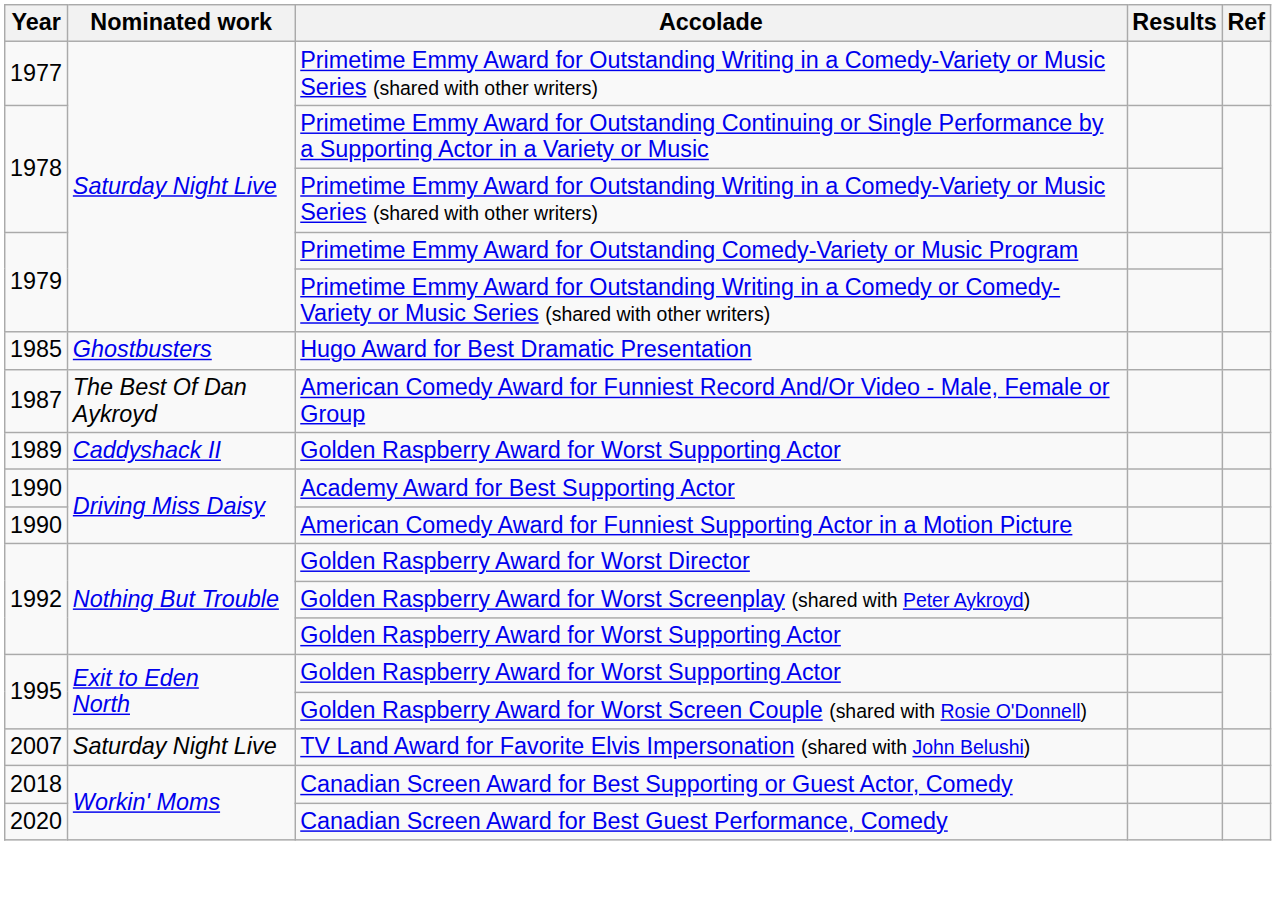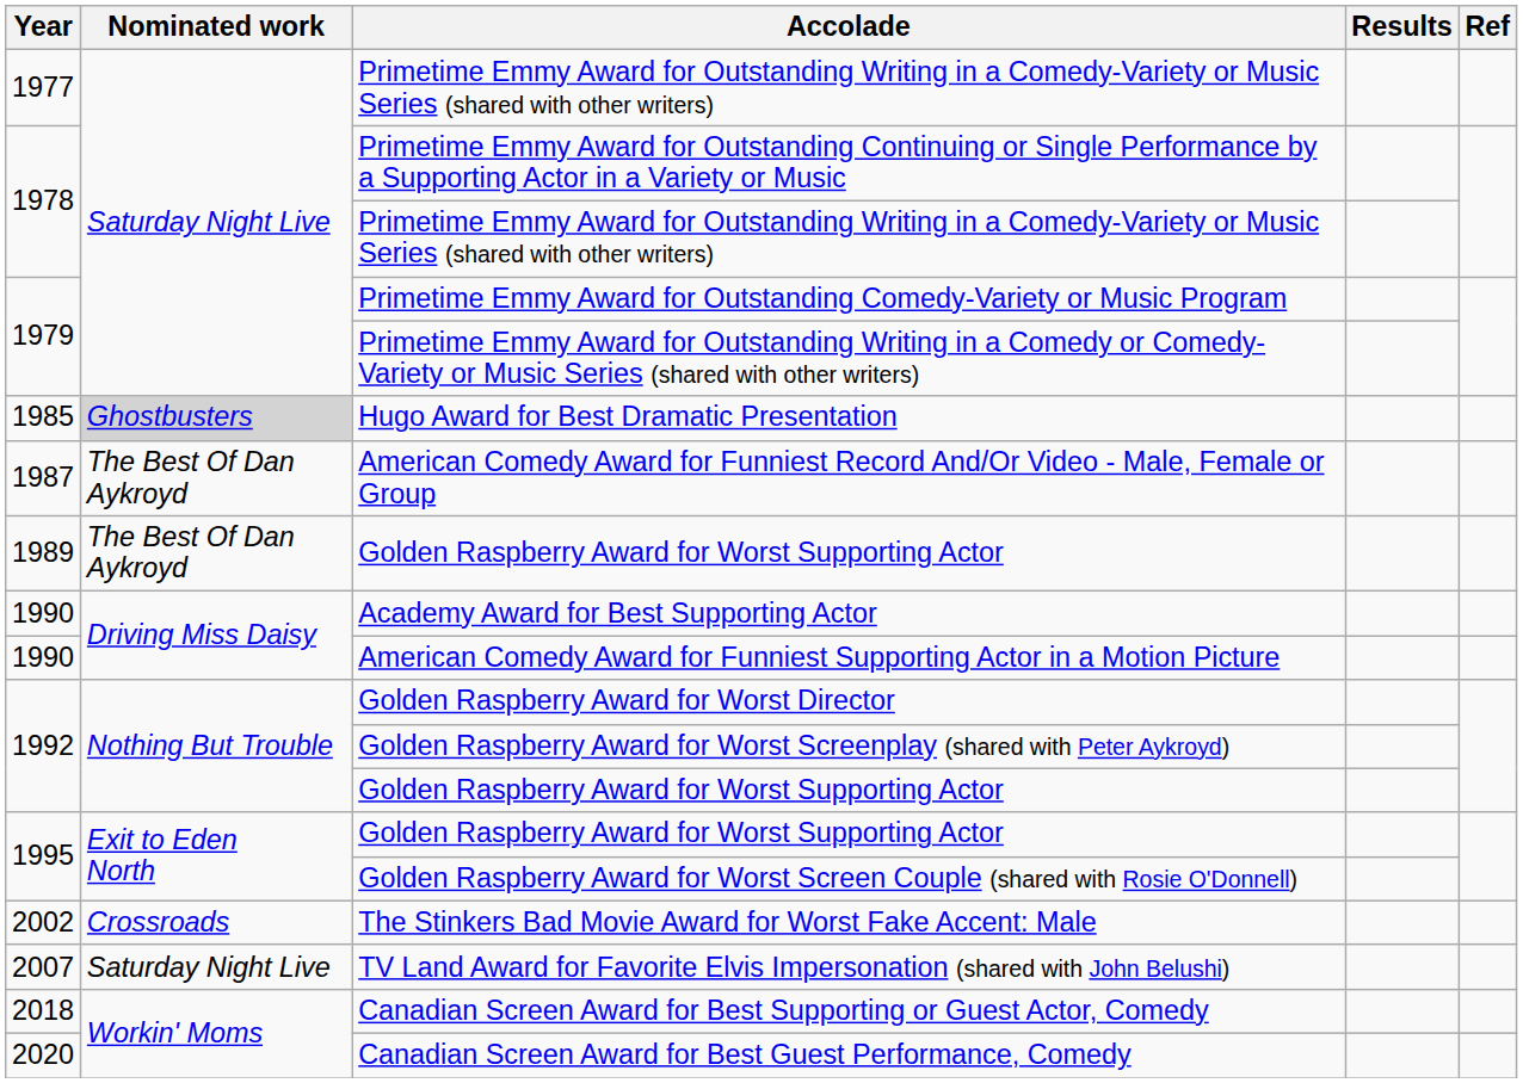Hugo Award for Best Dramatic Presentation | Nominated work: no background -> lightgrey background
1989 / Golden Raspberry Award for Worst Supporting Actor | Nominated work: Caddyshack II -> The Best Of Dan Aykroyd
+ row: 2002 | Crossroads | The Stinkers Bad Movie Award for Worst Fake Accent: Male
